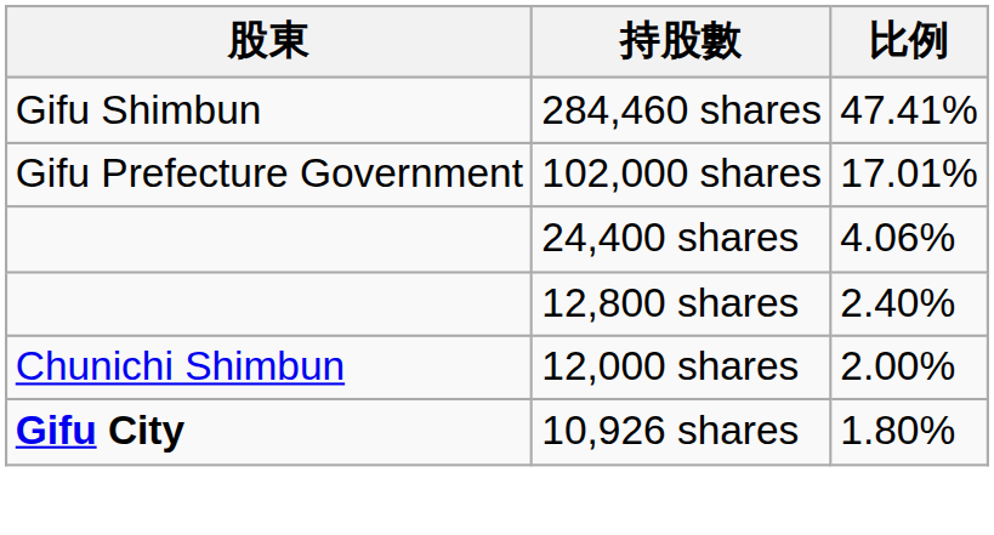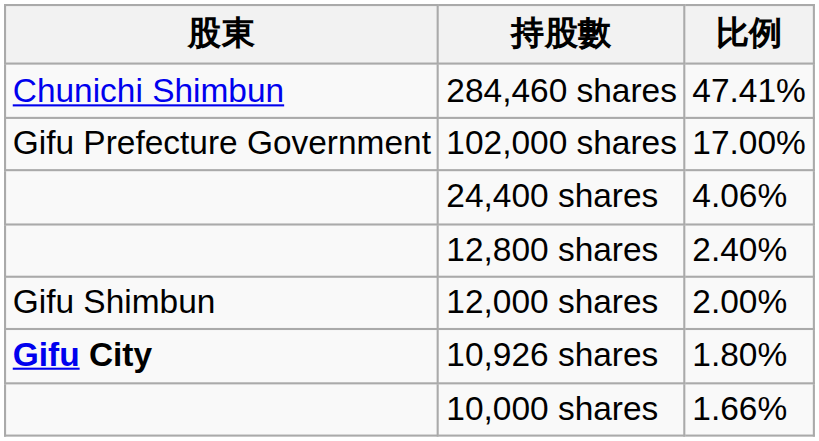284,460 shares | 股東: Gifu Shimbun -> Chunichi Shimbun
102,000 shares | 比例: 17.01% -> 17.00%
12,000 shares | 股東: Chunichi Shimbun -> Gifu Shimbun
+ row: 10,000 shares | 1.66%
